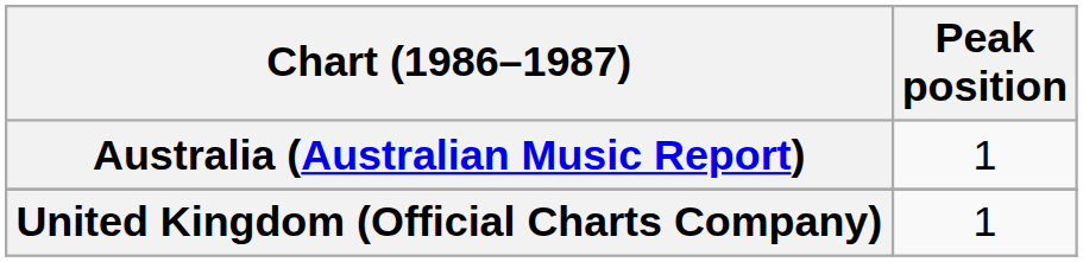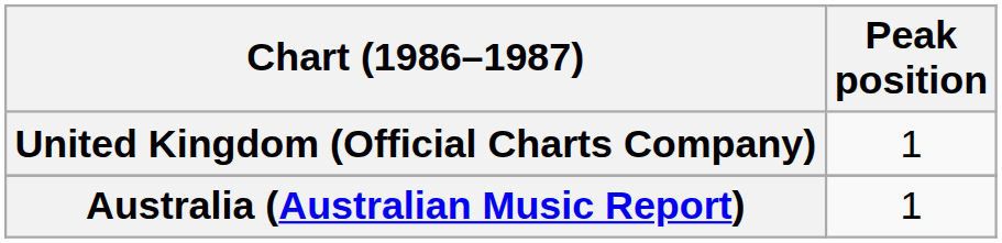rows swapped: Australia (Australian Music Report) <-> United Kingdom (Official Charts Company)
